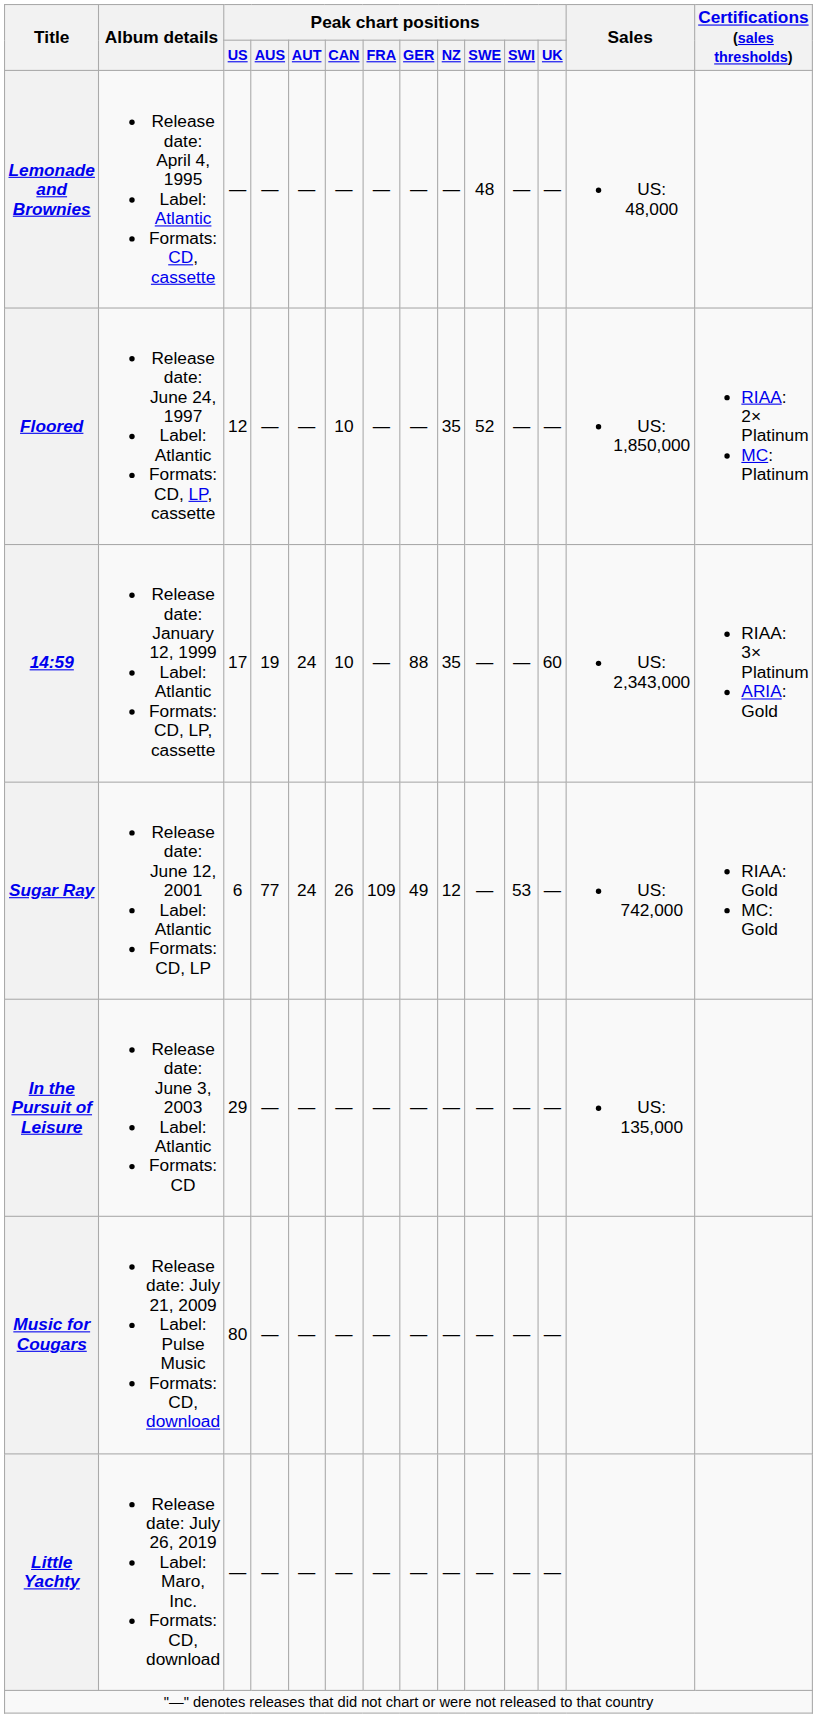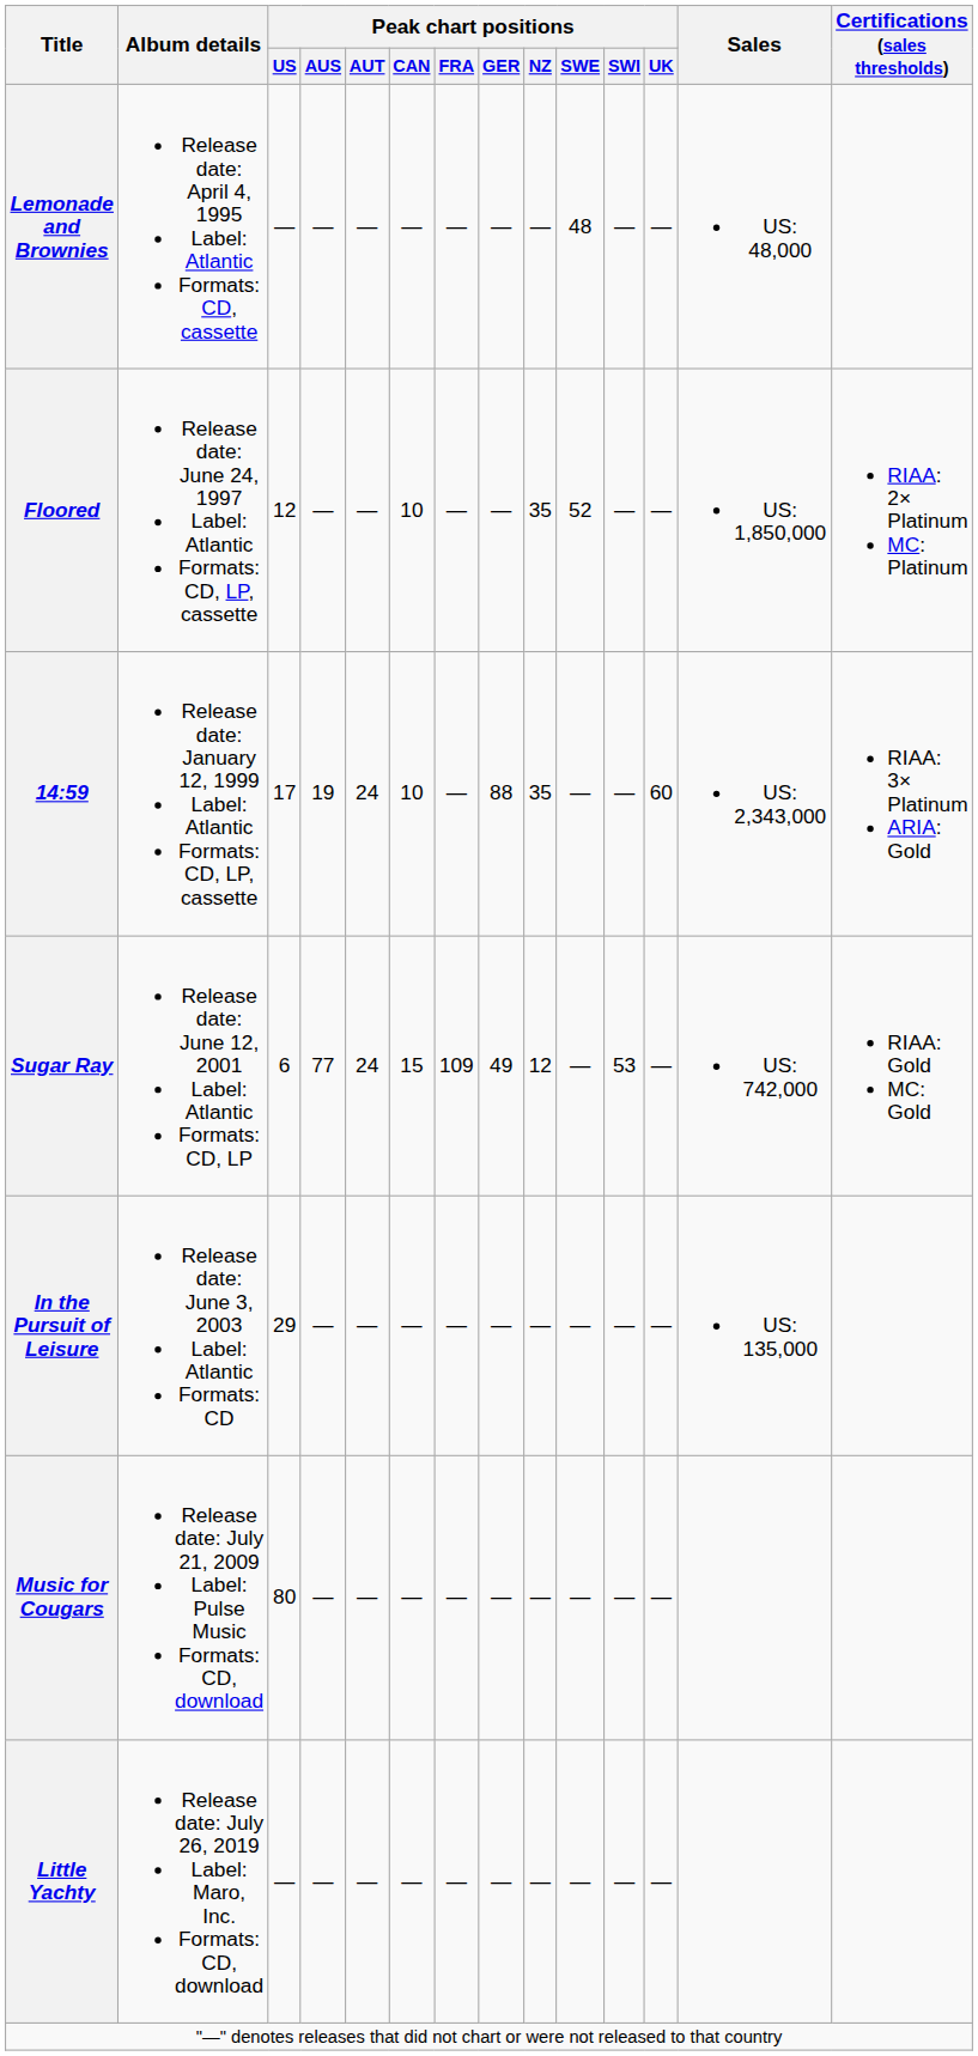Sugar Ray | Peak chart positions / CAN: 26 -> 15
